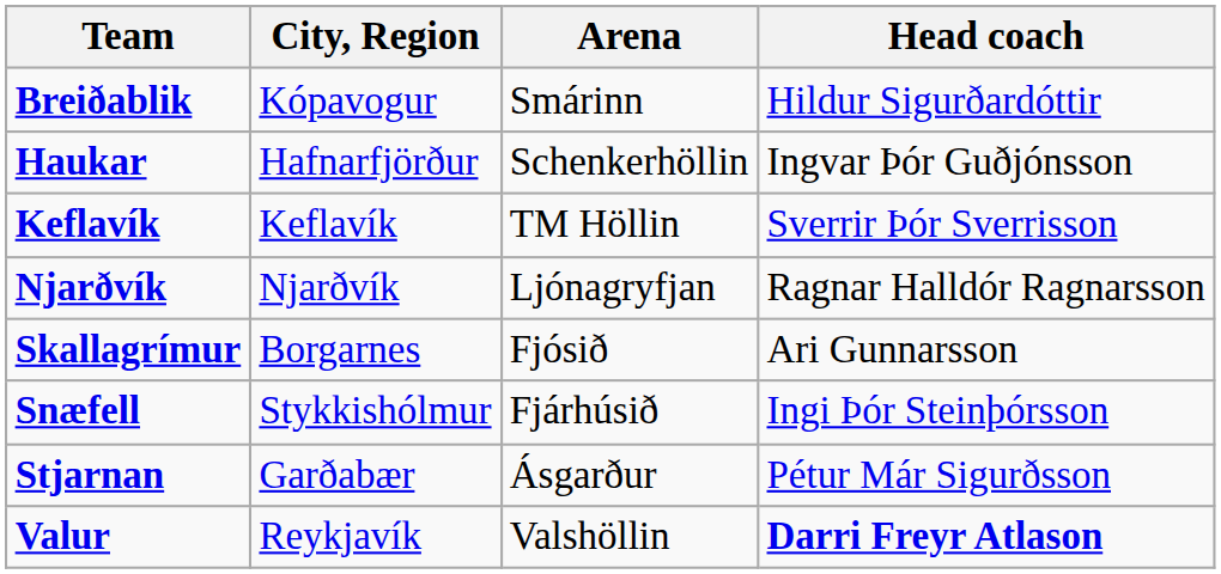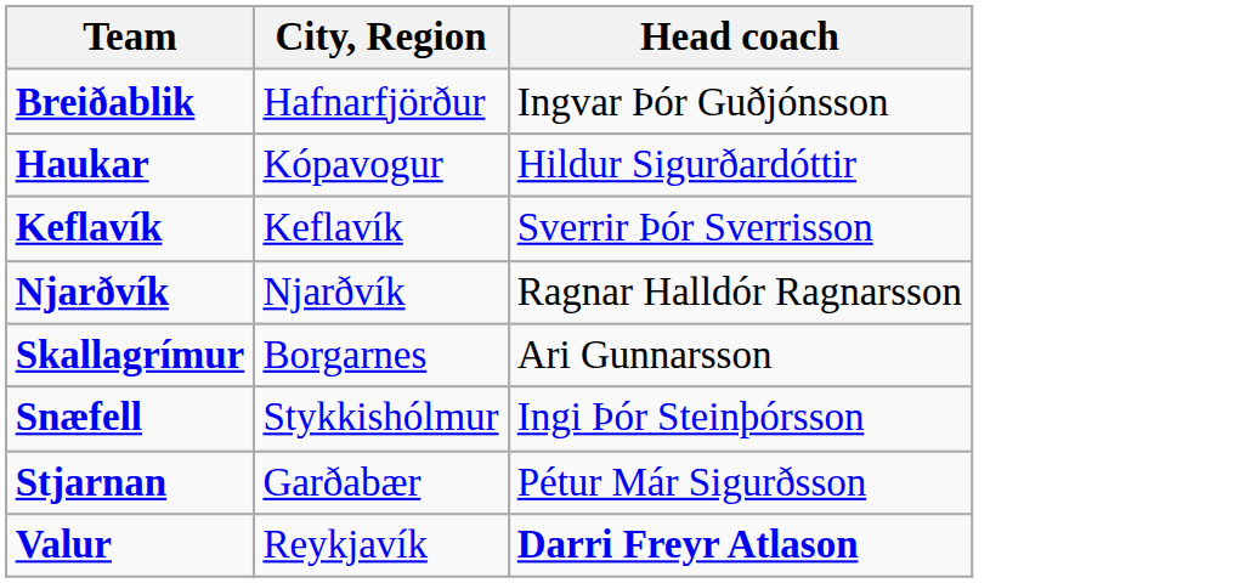- column: Arena | Smárinn | Schenkerhöllin | TM Höllin | Ljónagryfjan | Fjósið | Fjárhúsið | Ásgarður | Valshöllin
Breiðablik | City, Region: Kópavogur -> Hafnarfjörður
Breiðablik | Head coach: Hildur Sigurðardóttir -> Ingvar Þór Guðjónsson
Haukar | City, Region: Hafnarfjörður -> Kópavogur
Haukar | Head coach: Ingvar Þór Guðjónsson -> Hildur Sigurðardóttir
